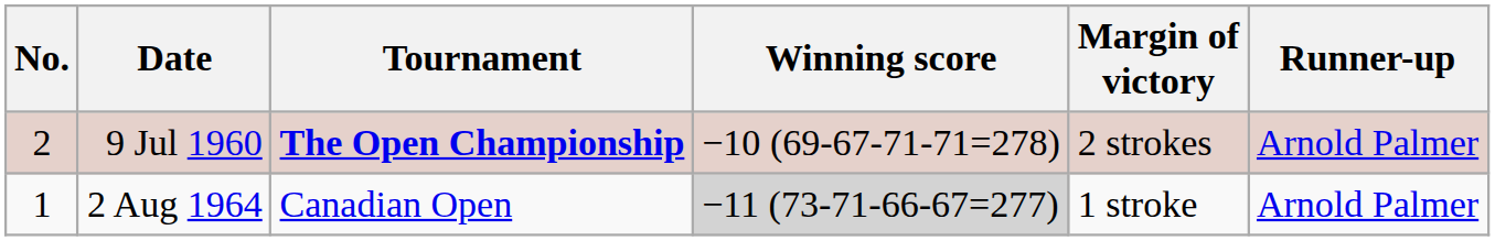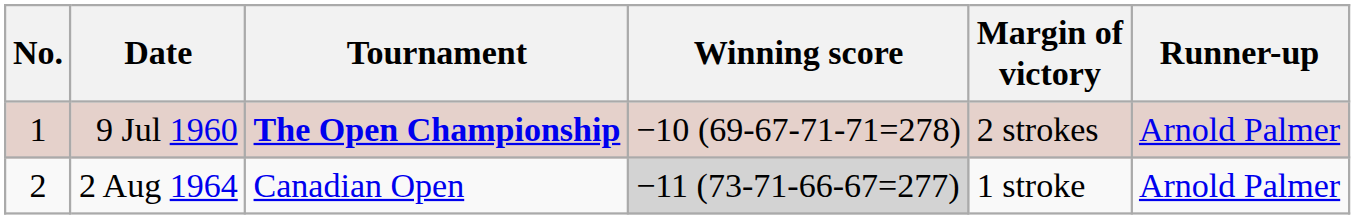9 Jul 1960 | No.: 2 -> 1
2 Aug 1964 | No.: 1 -> 2
